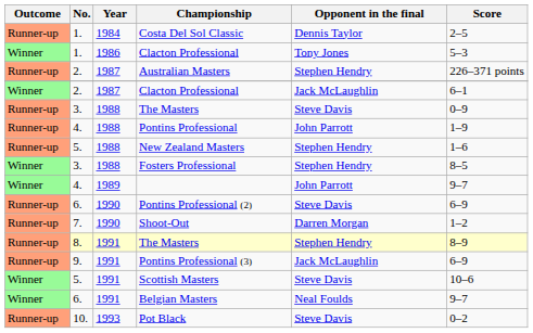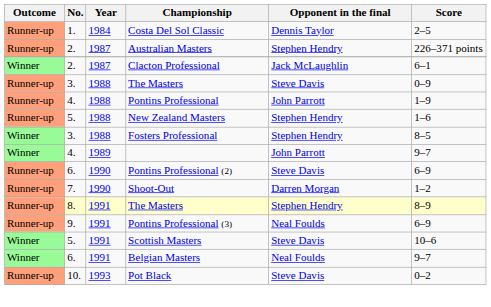- row: Winner | 1. | 1986 | Clacton Professional | Tony Jones | 5–3
Pontins Professional (3) | Opponent in the final: Jack McLaughlin -> Neal Foulds
